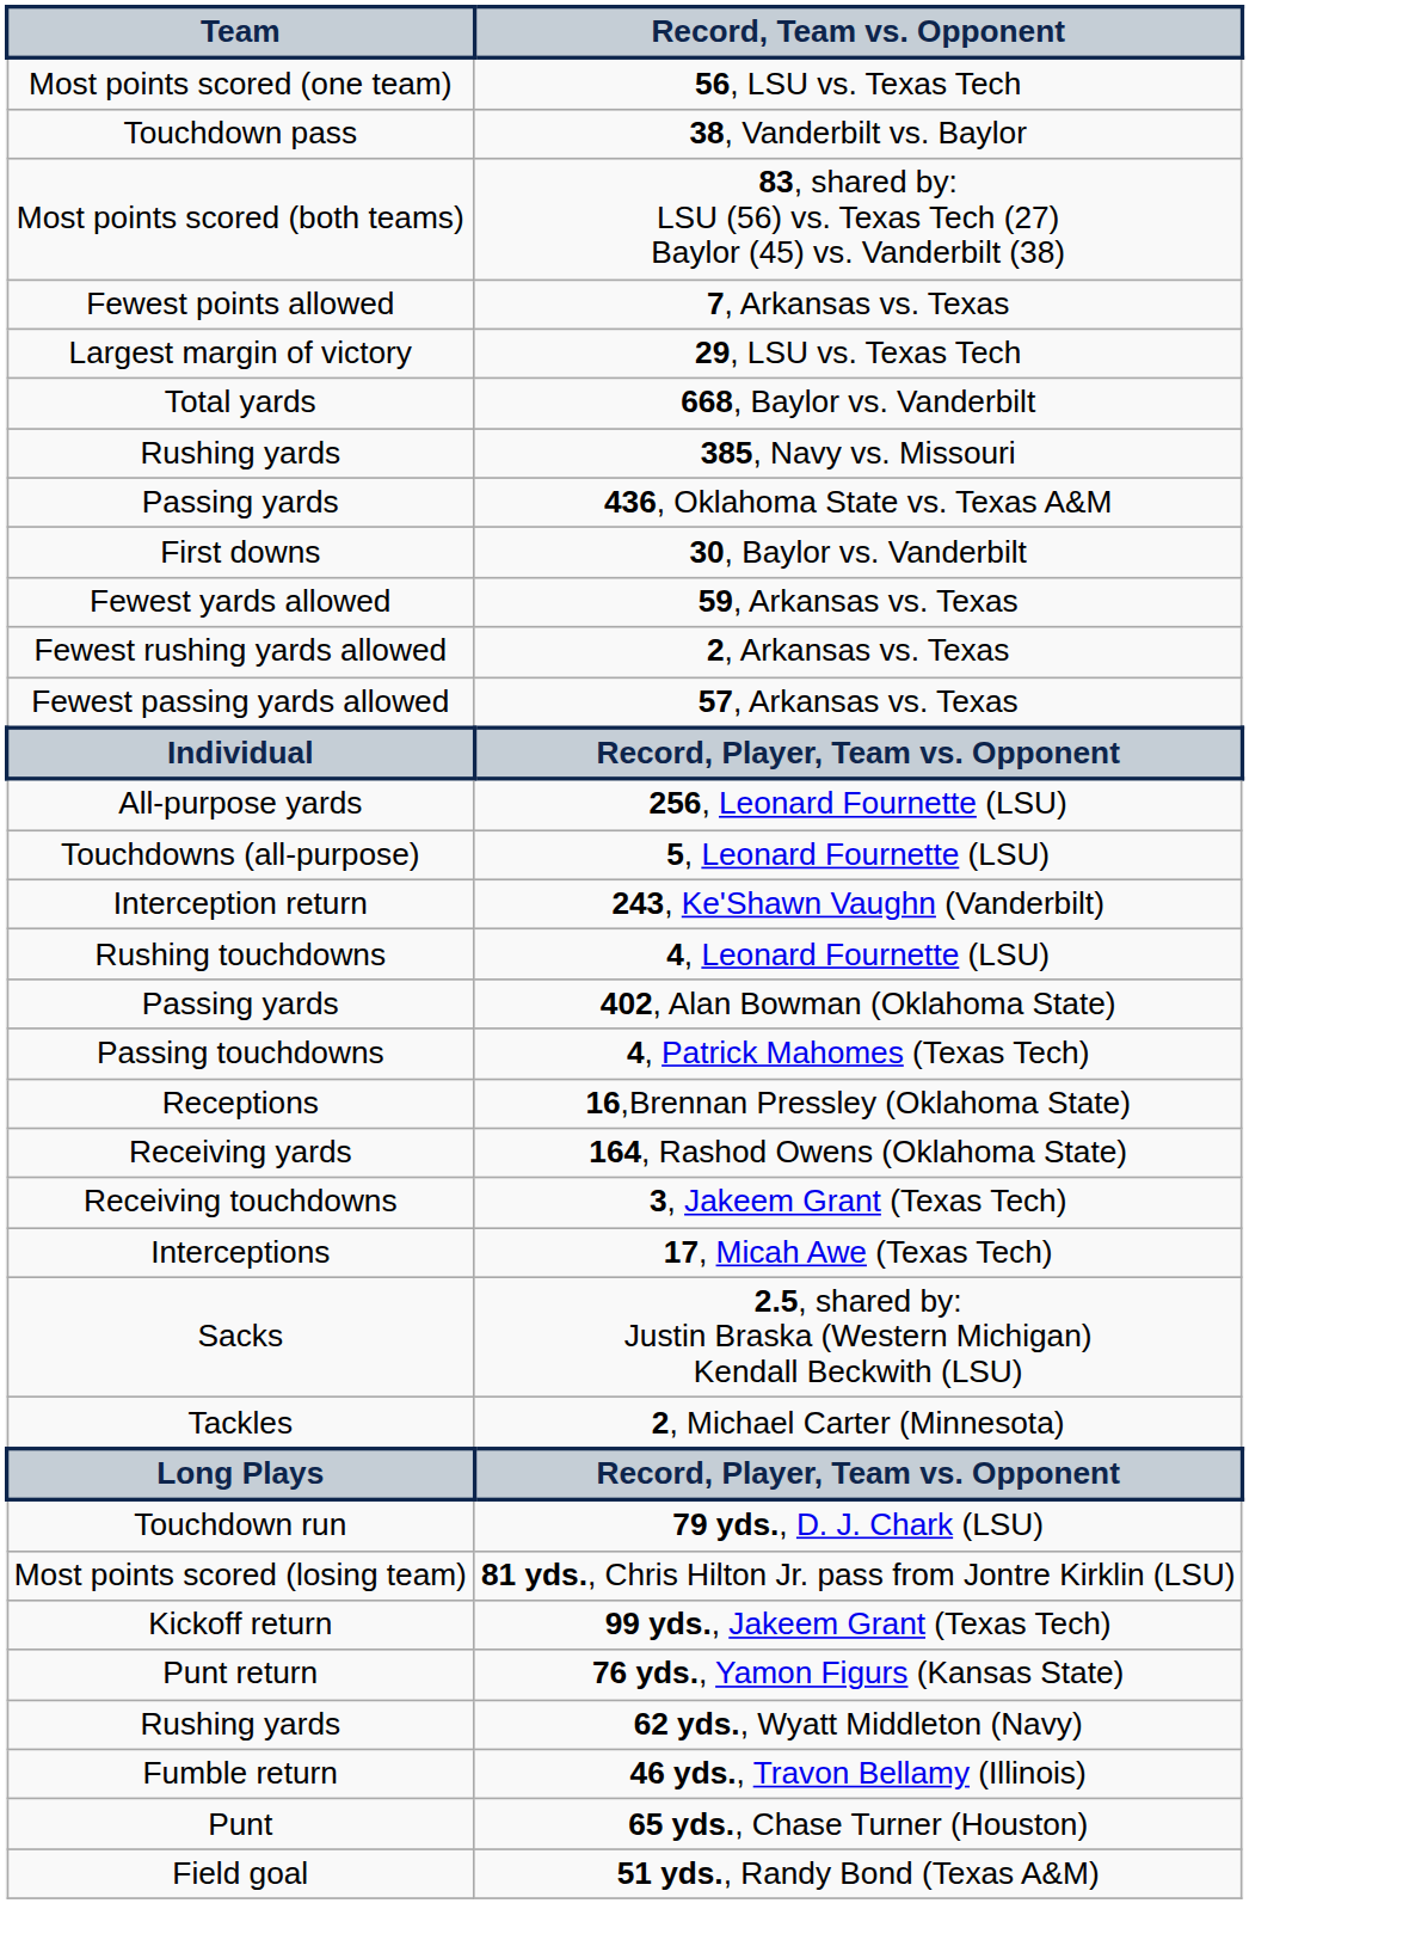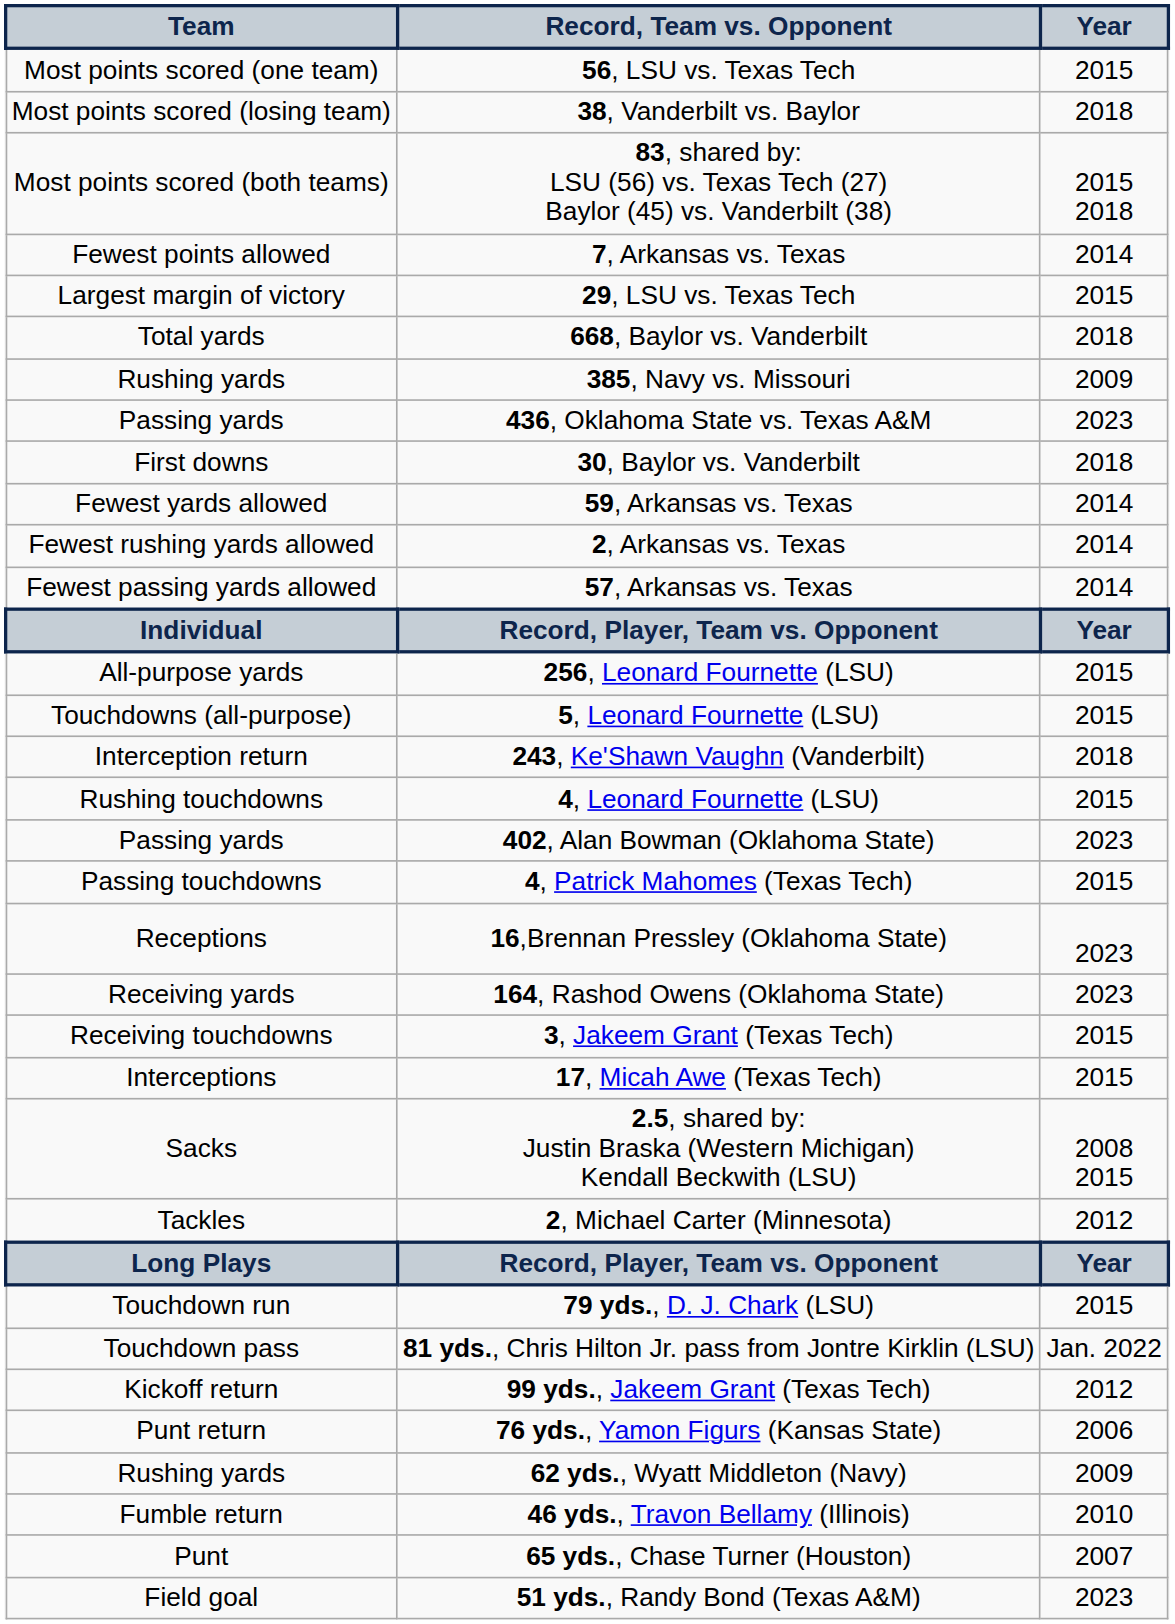+ column: Year | 2015 | 2018 | 2015 2018 | 2014 | 2015 | 2018 | 2009 | 2023 | 2018 | 2014 | 2014 | 2014 | Year | 2015 | 2015 | 2018 | 2015 | 2023 | 2015 | 2023 | 2023 | 2015 | 2015 | 2008 2015 | 2012 | Year | 2015 | Jan. 2022 | 2012 | 2006 | 2009 | 2010 | 2007 | 2023
38, Vanderbilt vs. Baylor | Team: Touchdown pass -> Most points scored (losing team)
81 yds., Chris Hilton Jr. pass from Jontre Kirklin (LSU) | Team: Most points scored (losing team) -> Touchdown pass
